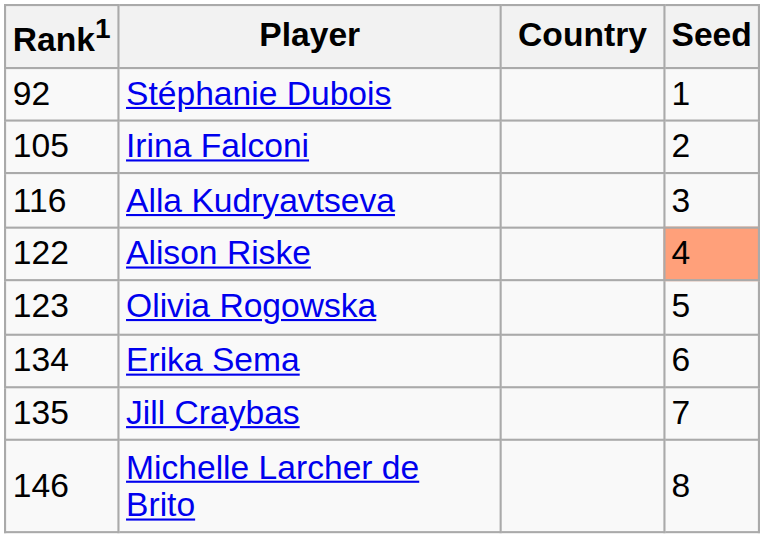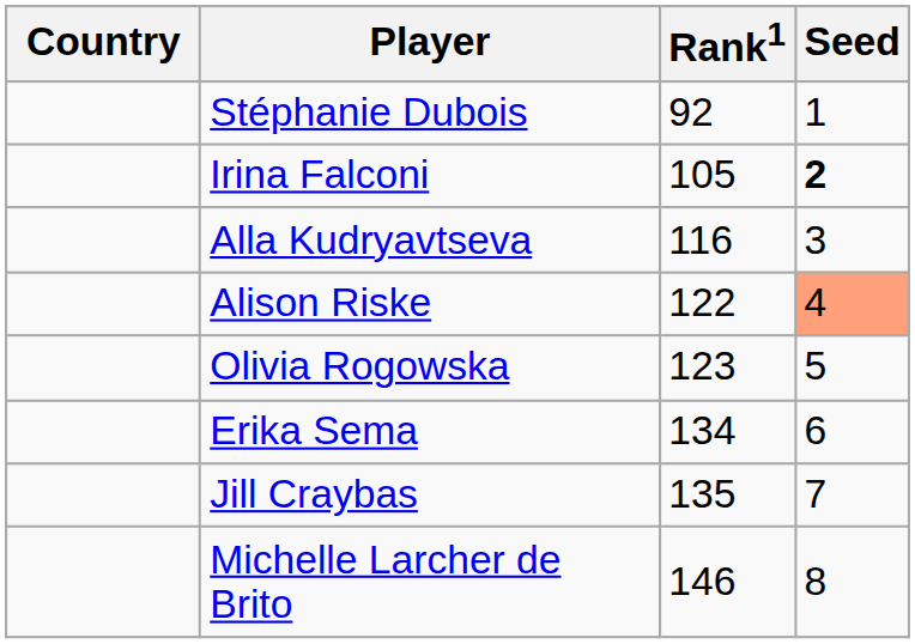columns swapped: Country <-> Rank1
Irina Falconi | Seed: normal -> bold
